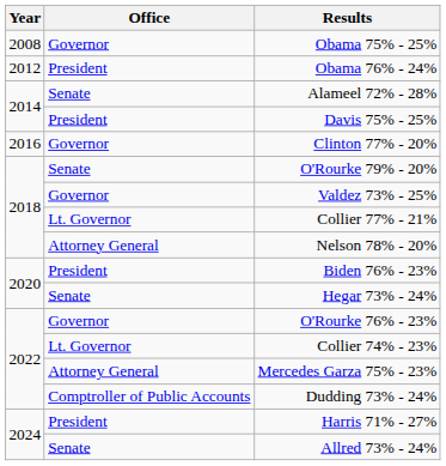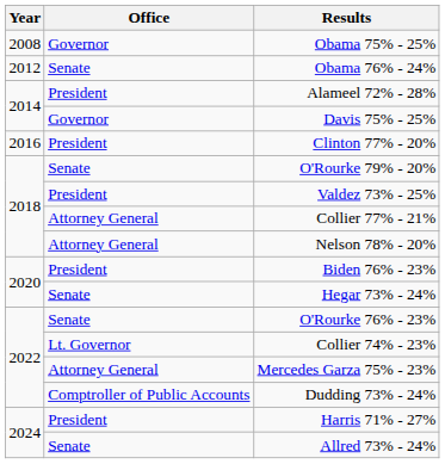Obama 76% - 24% | Office: President -> Senate
Alameel 72% - 28% | Office: Senate -> President
Davis 75% - 25% | Office: President -> Governor
Clinton 77% - 20% | Office: Governor -> President
Valdez 73% - 25% | Office: Governor -> President
Collier 77% - 21% | Office: Lt. Governor -> Attorney General
O'Rourke 76% - 23% | Office: Governor -> Senate
